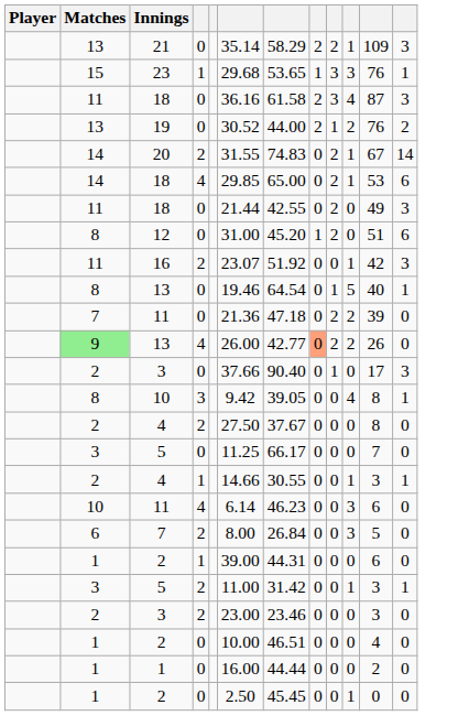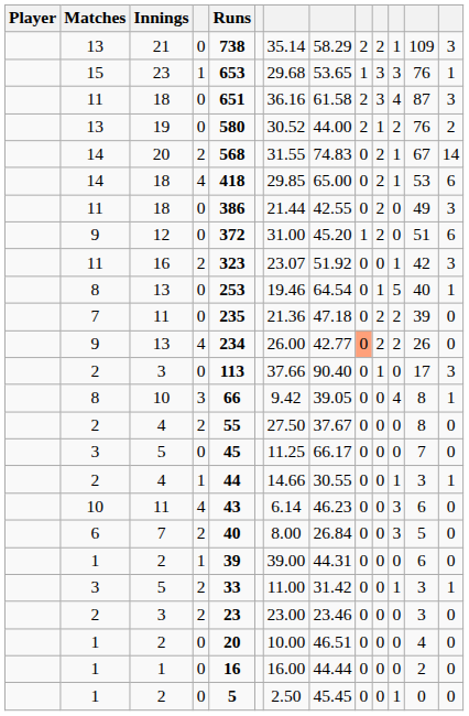+ column: Runs | 738 | 653 | 651 | 580 | 568 | 418 | 386 | 372 | 323 | 253 | 235 | 234 | 113 | 66 | 55 | 45 | 44 | 43 | 40 | 39 | 33 | 23 | 20 | 16 | 5
12 | Matches: 8 -> 9
13 / 4 | Matches: lightgreen background -> no background
